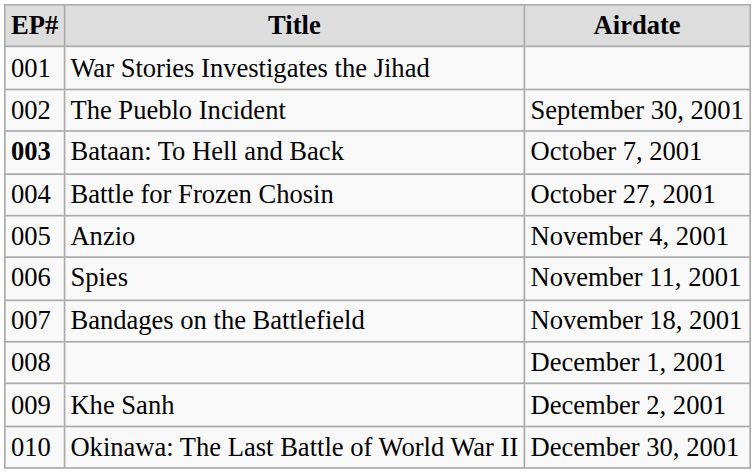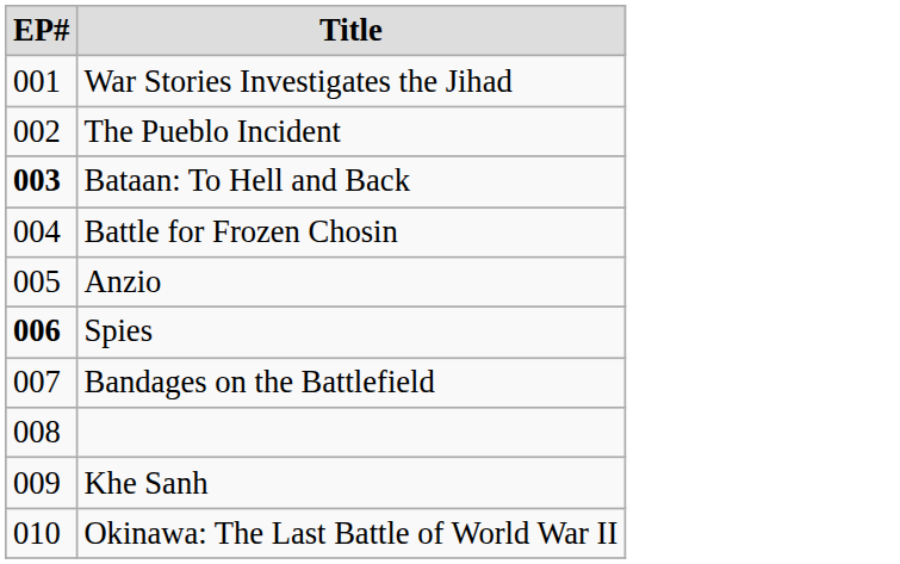- column: Airdate | September 30, 2001 | October 7, 2001 | October 27, 2001 | November 4, 2001 | November 11, 2001 | November 18, 2001 | December 1, 2001 | December 2, 2001 | December 30, 2001
Spies | EP#: normal -> bold
